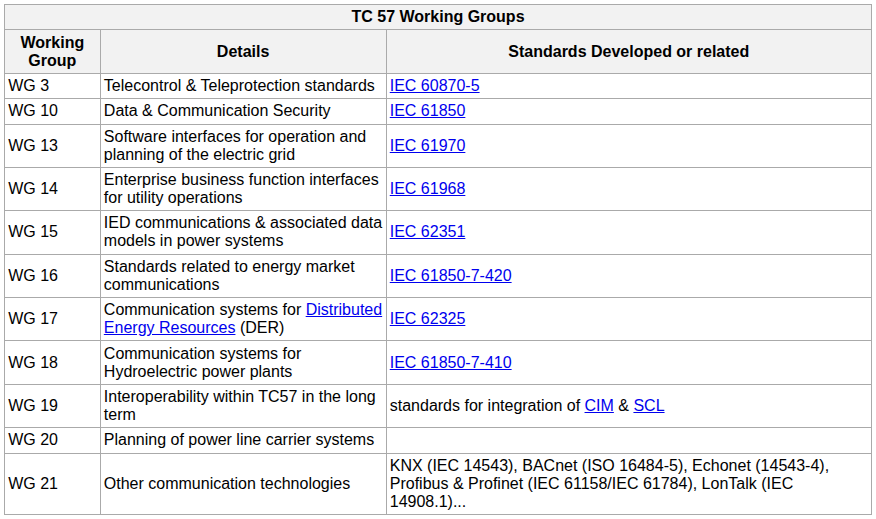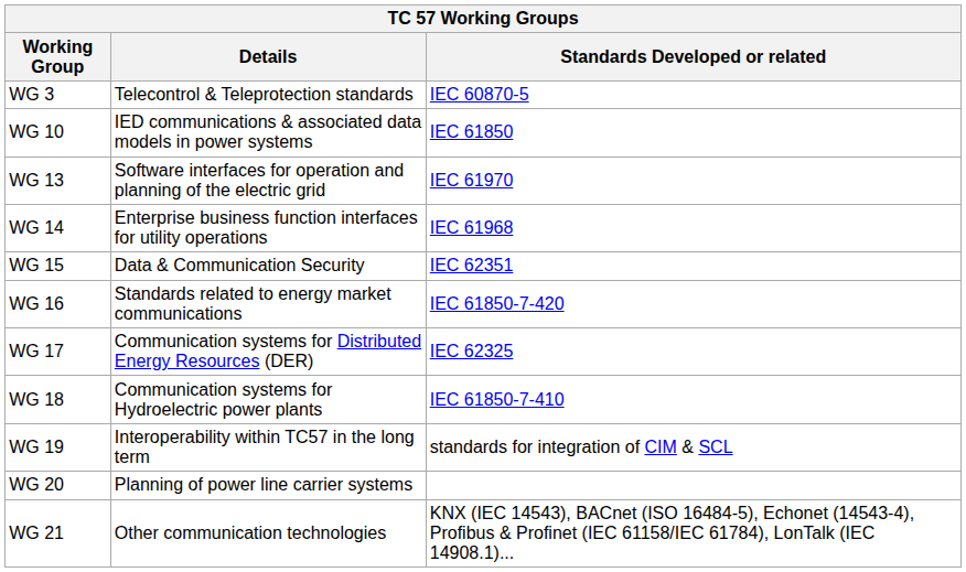WG 10 | Details: Data & Communication Security -> IED communications & associated data models in power systems
WG 15 | Details: IED communications & associated data models in power systems -> Data & Communication Security
